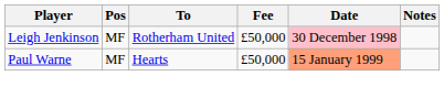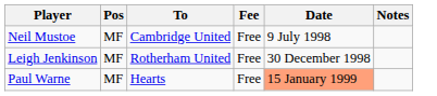+ row: Neil Mustoe | MF | Cambridge United | Free | 9 July 1998
Leigh Jenkinson | Fee: £50,000 -> Free
Leigh Jenkinson | Date: pink background -> no background
Paul Warne | Fee: £50,000 -> Free
